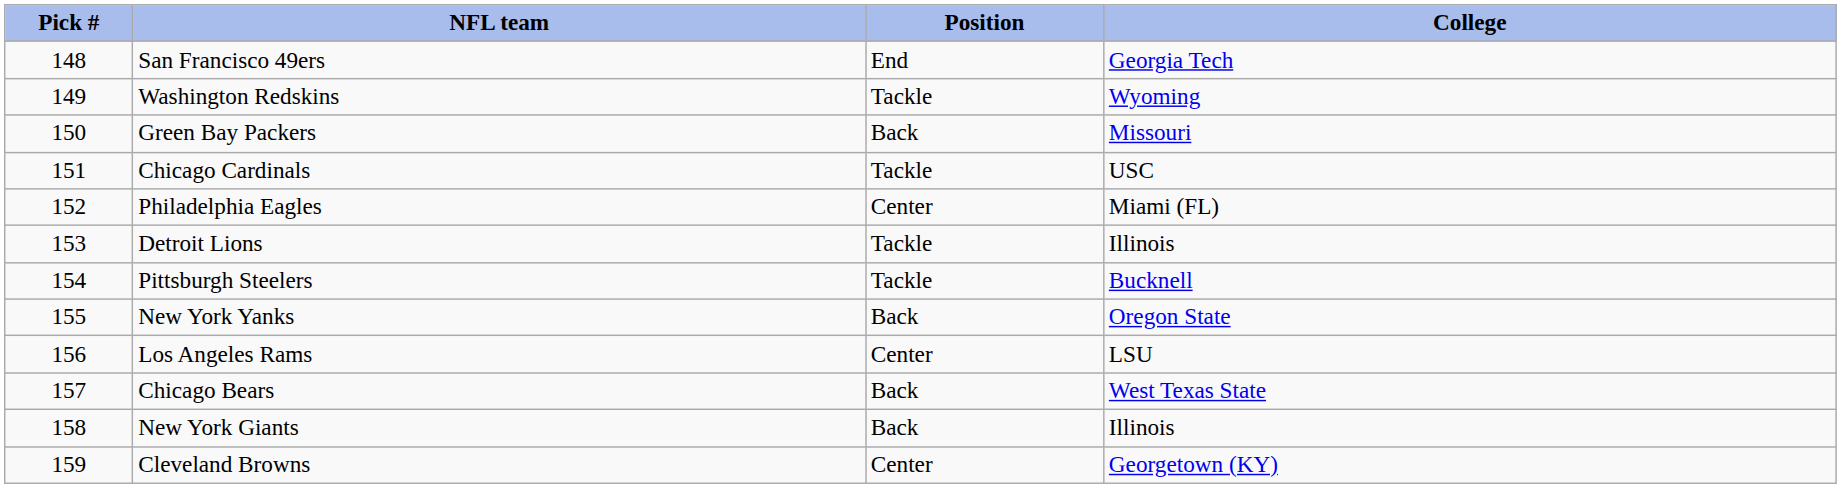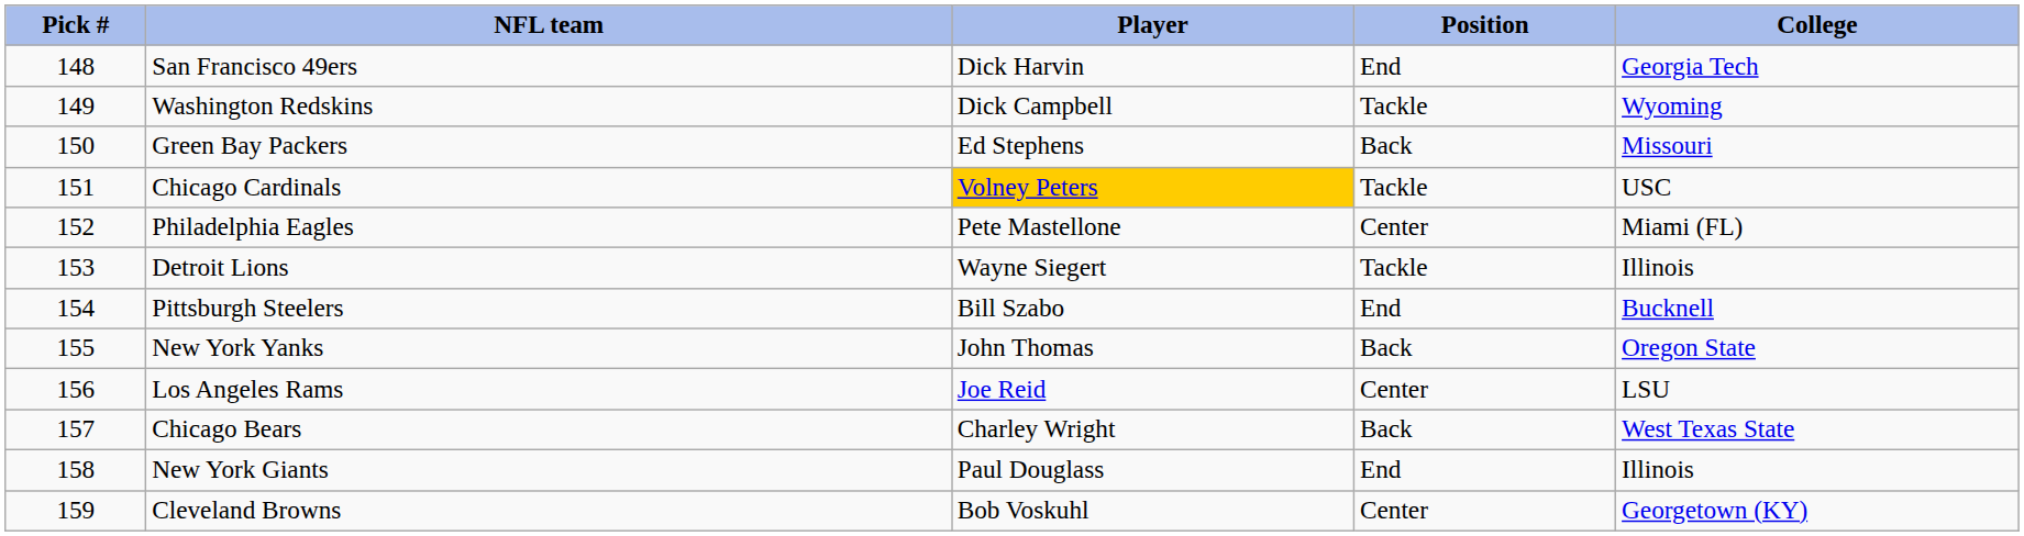+ column: Player | Dick Harvin | Dick Campbell | Ed Stephens | Volney Peters | Pete Mastellone | Wayne Siegert | Bill Szabo | John Thomas | Joe Reid | Charley Wright | Paul Douglass | Bob Voskuhl
Pittsburgh Steelers | Position: Tackle -> End
New York Giants | Position: Back -> End
